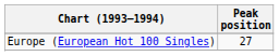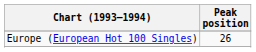Europe (European Hot 100 Singles) | Peak position: 27 -> 26
